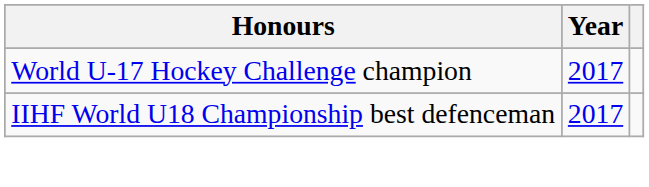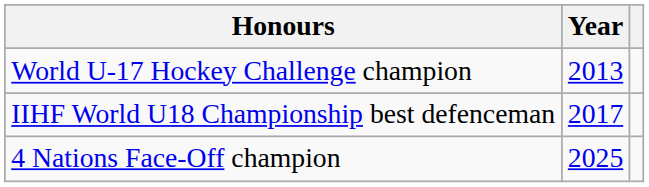World U-17 Hockey Challenge champion | Year: 2017 -> 2013
+ row: 4 Nations Face-Off champion | 2025
